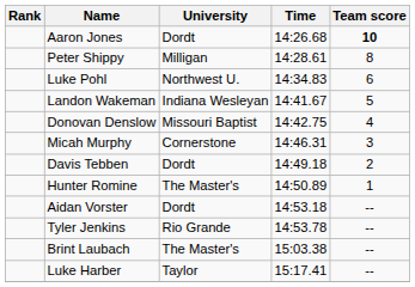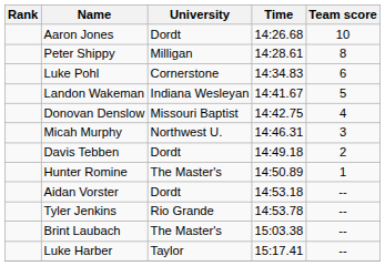Aaron Jones | Team score: bold -> normal
Luke Pohl | University: Northwest U. -> Cornerstone
Micah Murphy | University: Cornerstone -> Northwest U.
